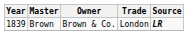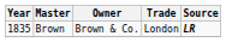Brown | Year: 1839 -> 1835
